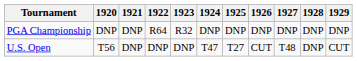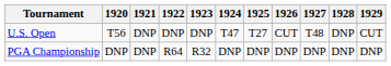rows swapped: U.S. Open <-> PGA Championship
